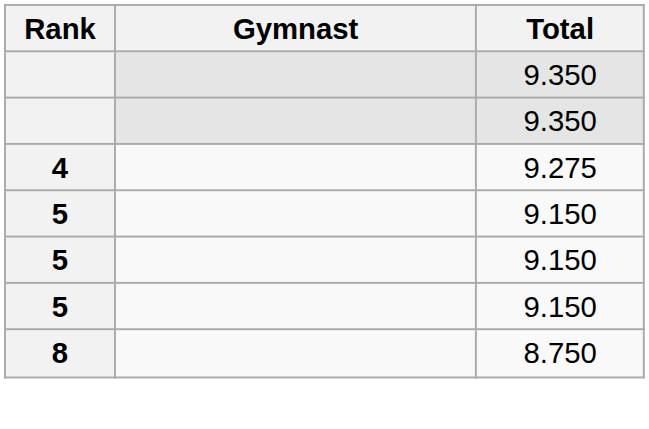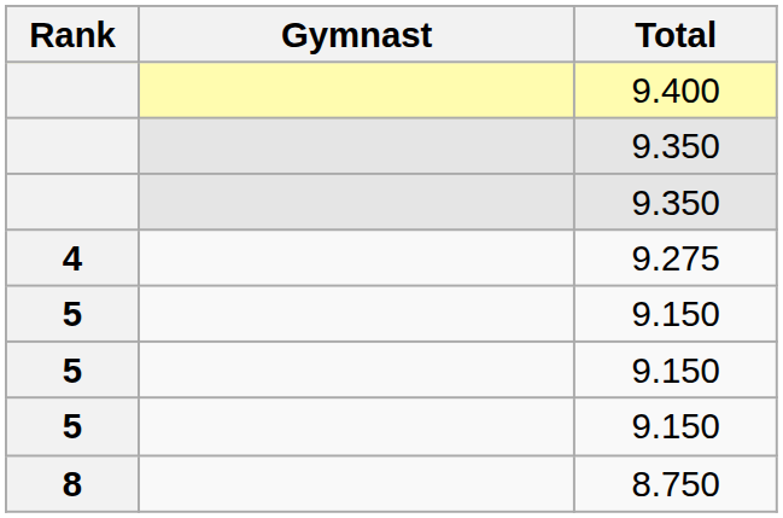+ row: 9.400
